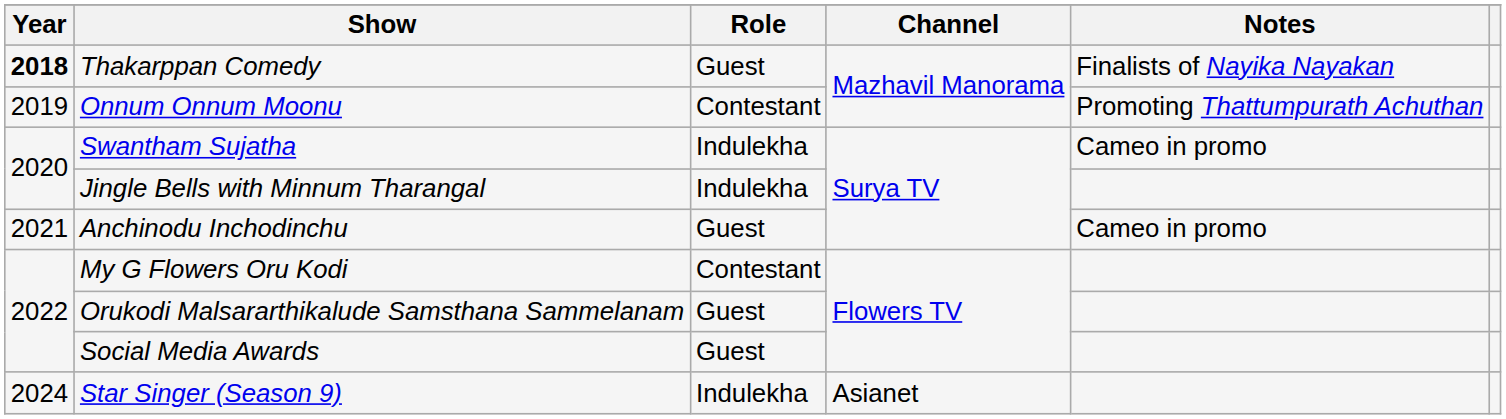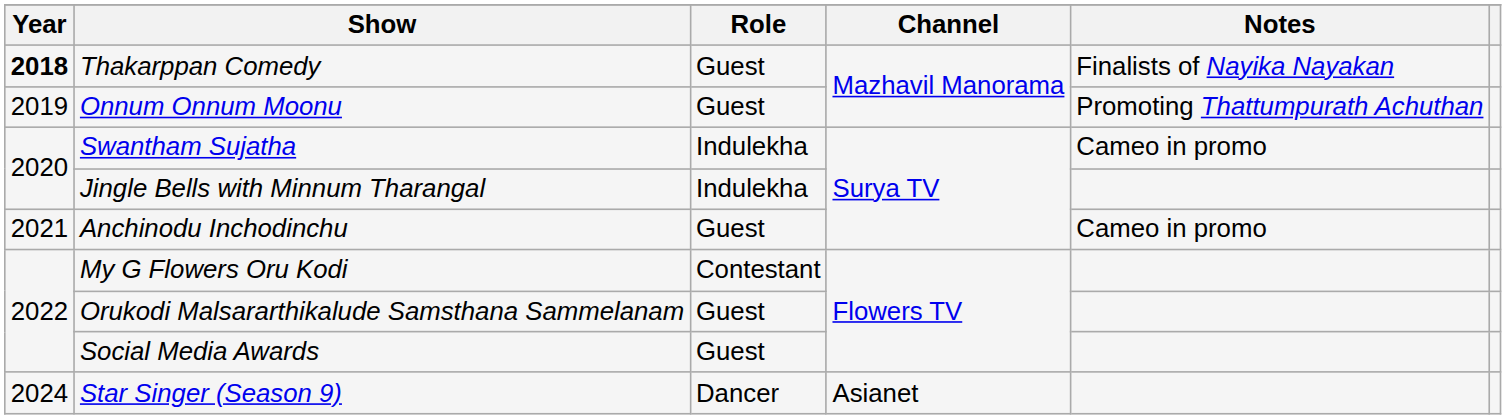Onnum Onnum Moonu | Role: Contestant -> Guest
Star Singer (Season 9) | Role: Indulekha -> Dancer
